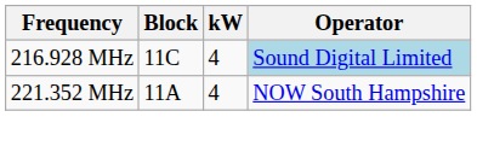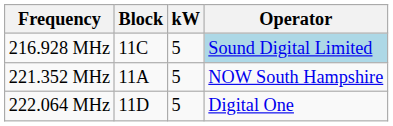216.928 MHz | kW: 4 -> 5
221.352 MHz | kW: 4 -> 5
+ row: 222.064 MHz | 11D | 5 | Digital One
